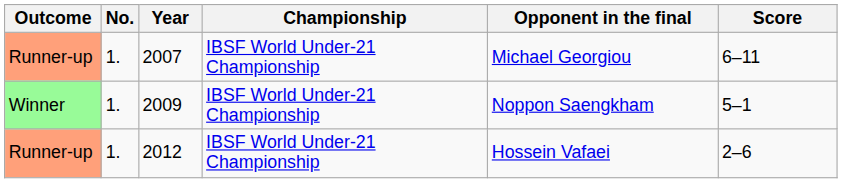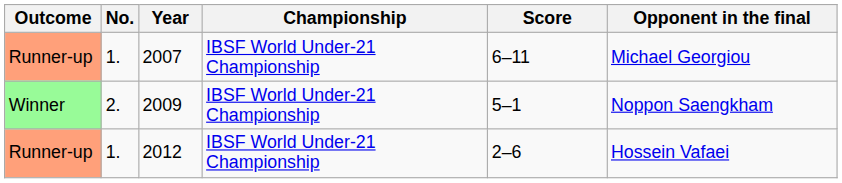columns swapped: Opponent in the final <-> Score
2009 | No.: 1. -> 2.
